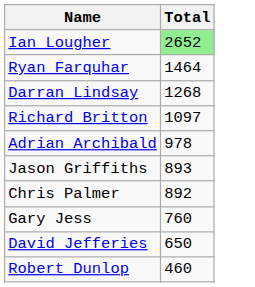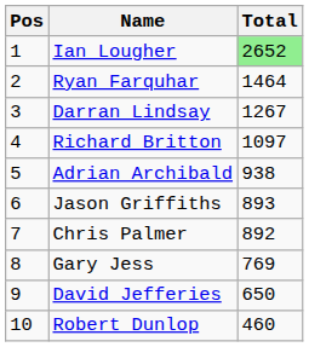+ column: Pos | 1 | 2 | 3 | 4 | 5 | 6 | 7 | 8 | 9 | 10
Darran Lindsay | Total: 1268 -> 1267
Adrian Archibald | Total: 978 -> 938
Gary Jess | Total: 760 -> 769
